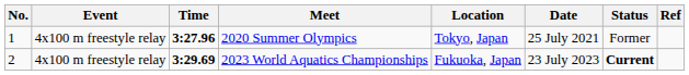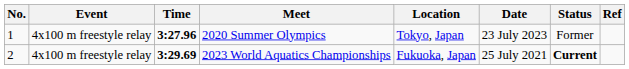2020 Summer Olympics | Date: 25 July 2021 -> 23 July 2023
2023 World Aquatics Championships | Date: 23 July 2023 -> 25 July 2021
